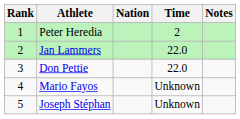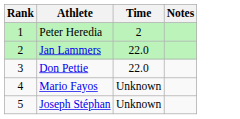- column: Nation
